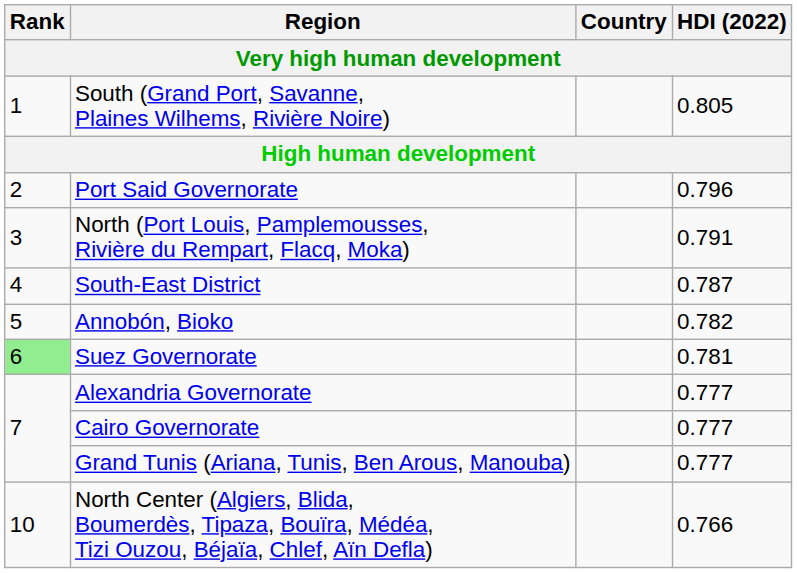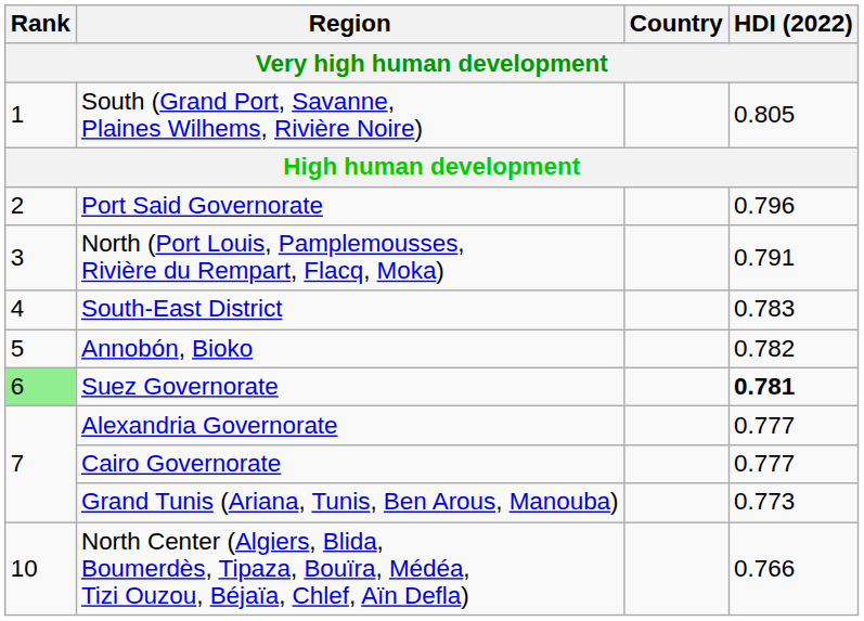South-East District | HDI (2022): 0.787 -> 0.783
Suez Governorate | HDI (2022): normal -> bold
Grand Tunis (Ariana, Tunis, Ben Arous, Manouba) | HDI (2022): 0.777 -> 0.773
